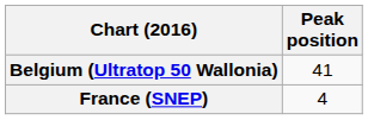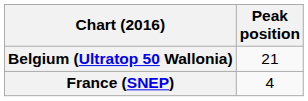Belgium (Ultratop 50 Wallonia) | Peak position: 41 -> 21
